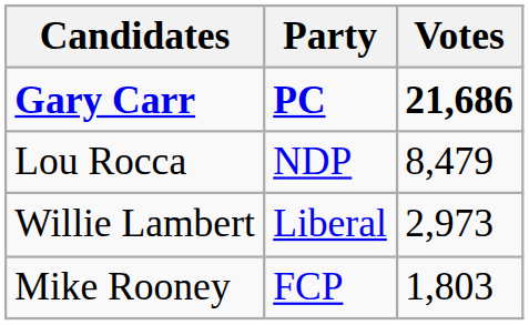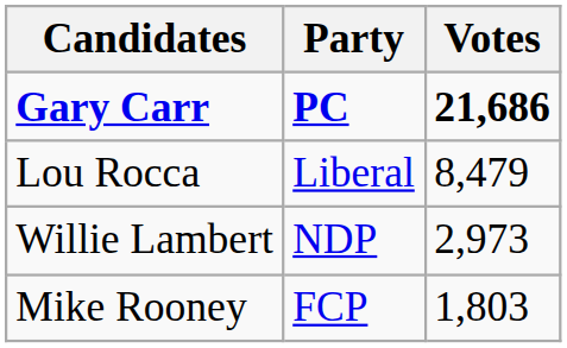Lou Rocca | Party: NDP -> Liberal
Willie Lambert | Party: Liberal -> NDP
